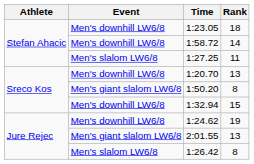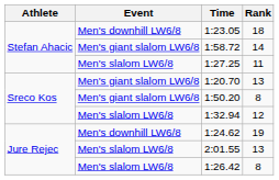1:58.72 | Event: Men's downhill LW6/8 -> Men's giant slalom LW6/8
1:20.70 | Event: Men's downhill LW6/8 -> Men's giant slalom LW6/8
1:32.94 | Event: Men's downhill LW6/8 -> Men's slalom LW6/8
1:32.94 | Rank: 15 -> 12
2:01.55 | Event: Men's giant slalom LW6/8 -> Men's slalom LW6/8
